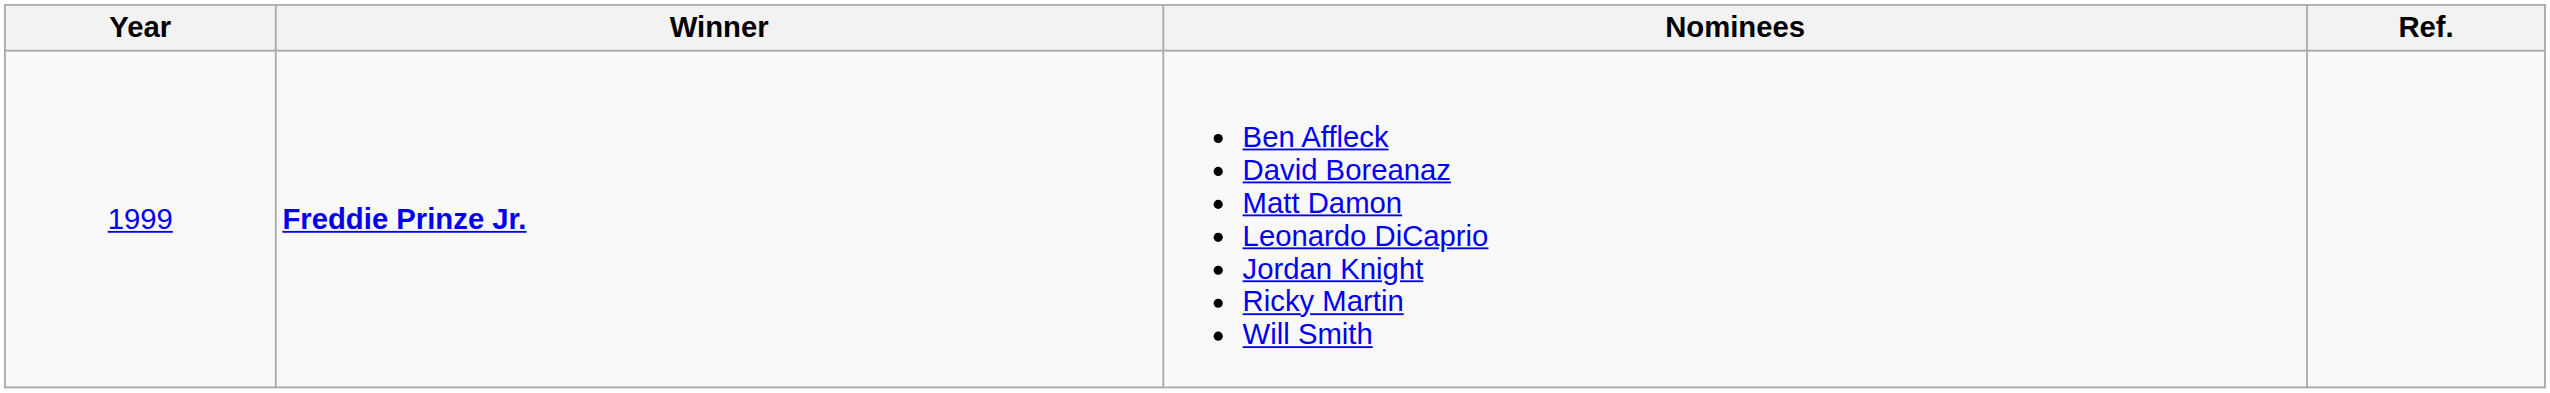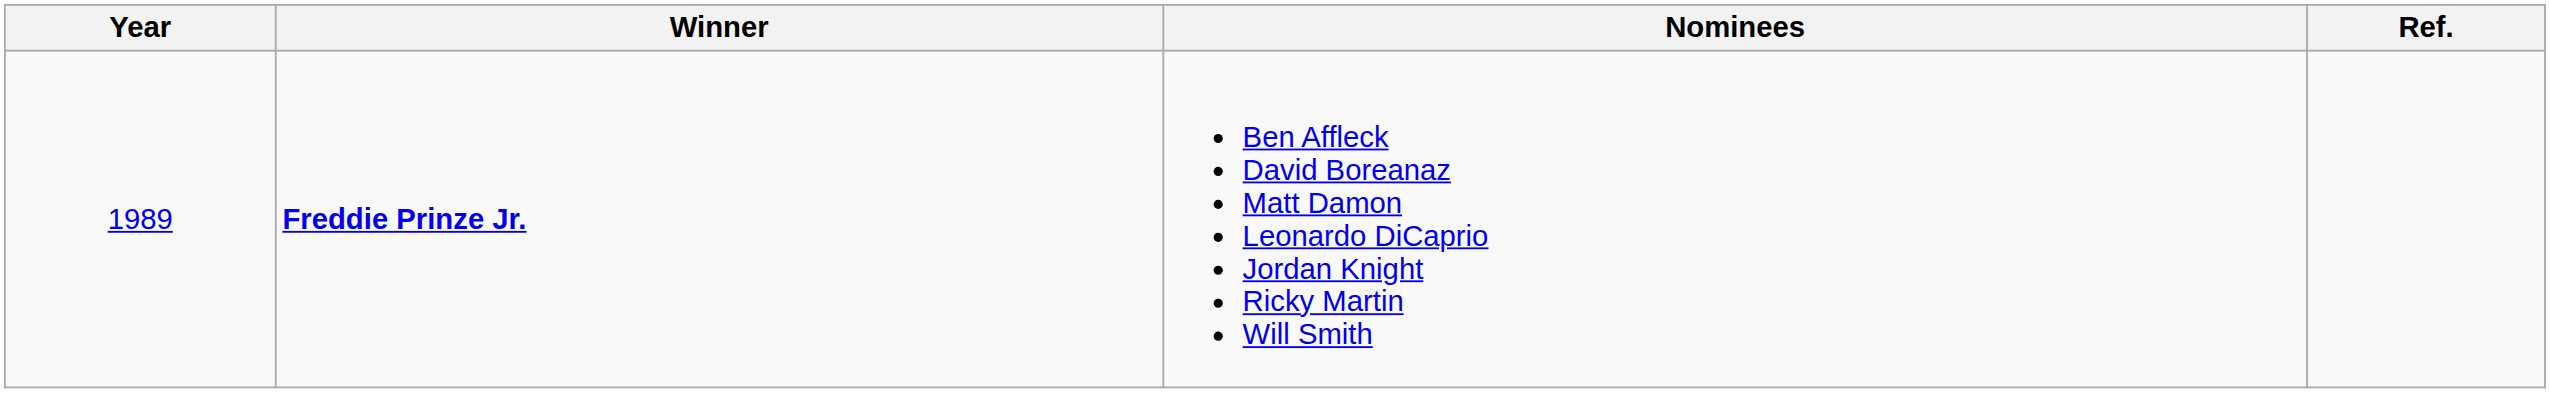Freddie Prinze Jr. | Year: 1999 -> 1989
